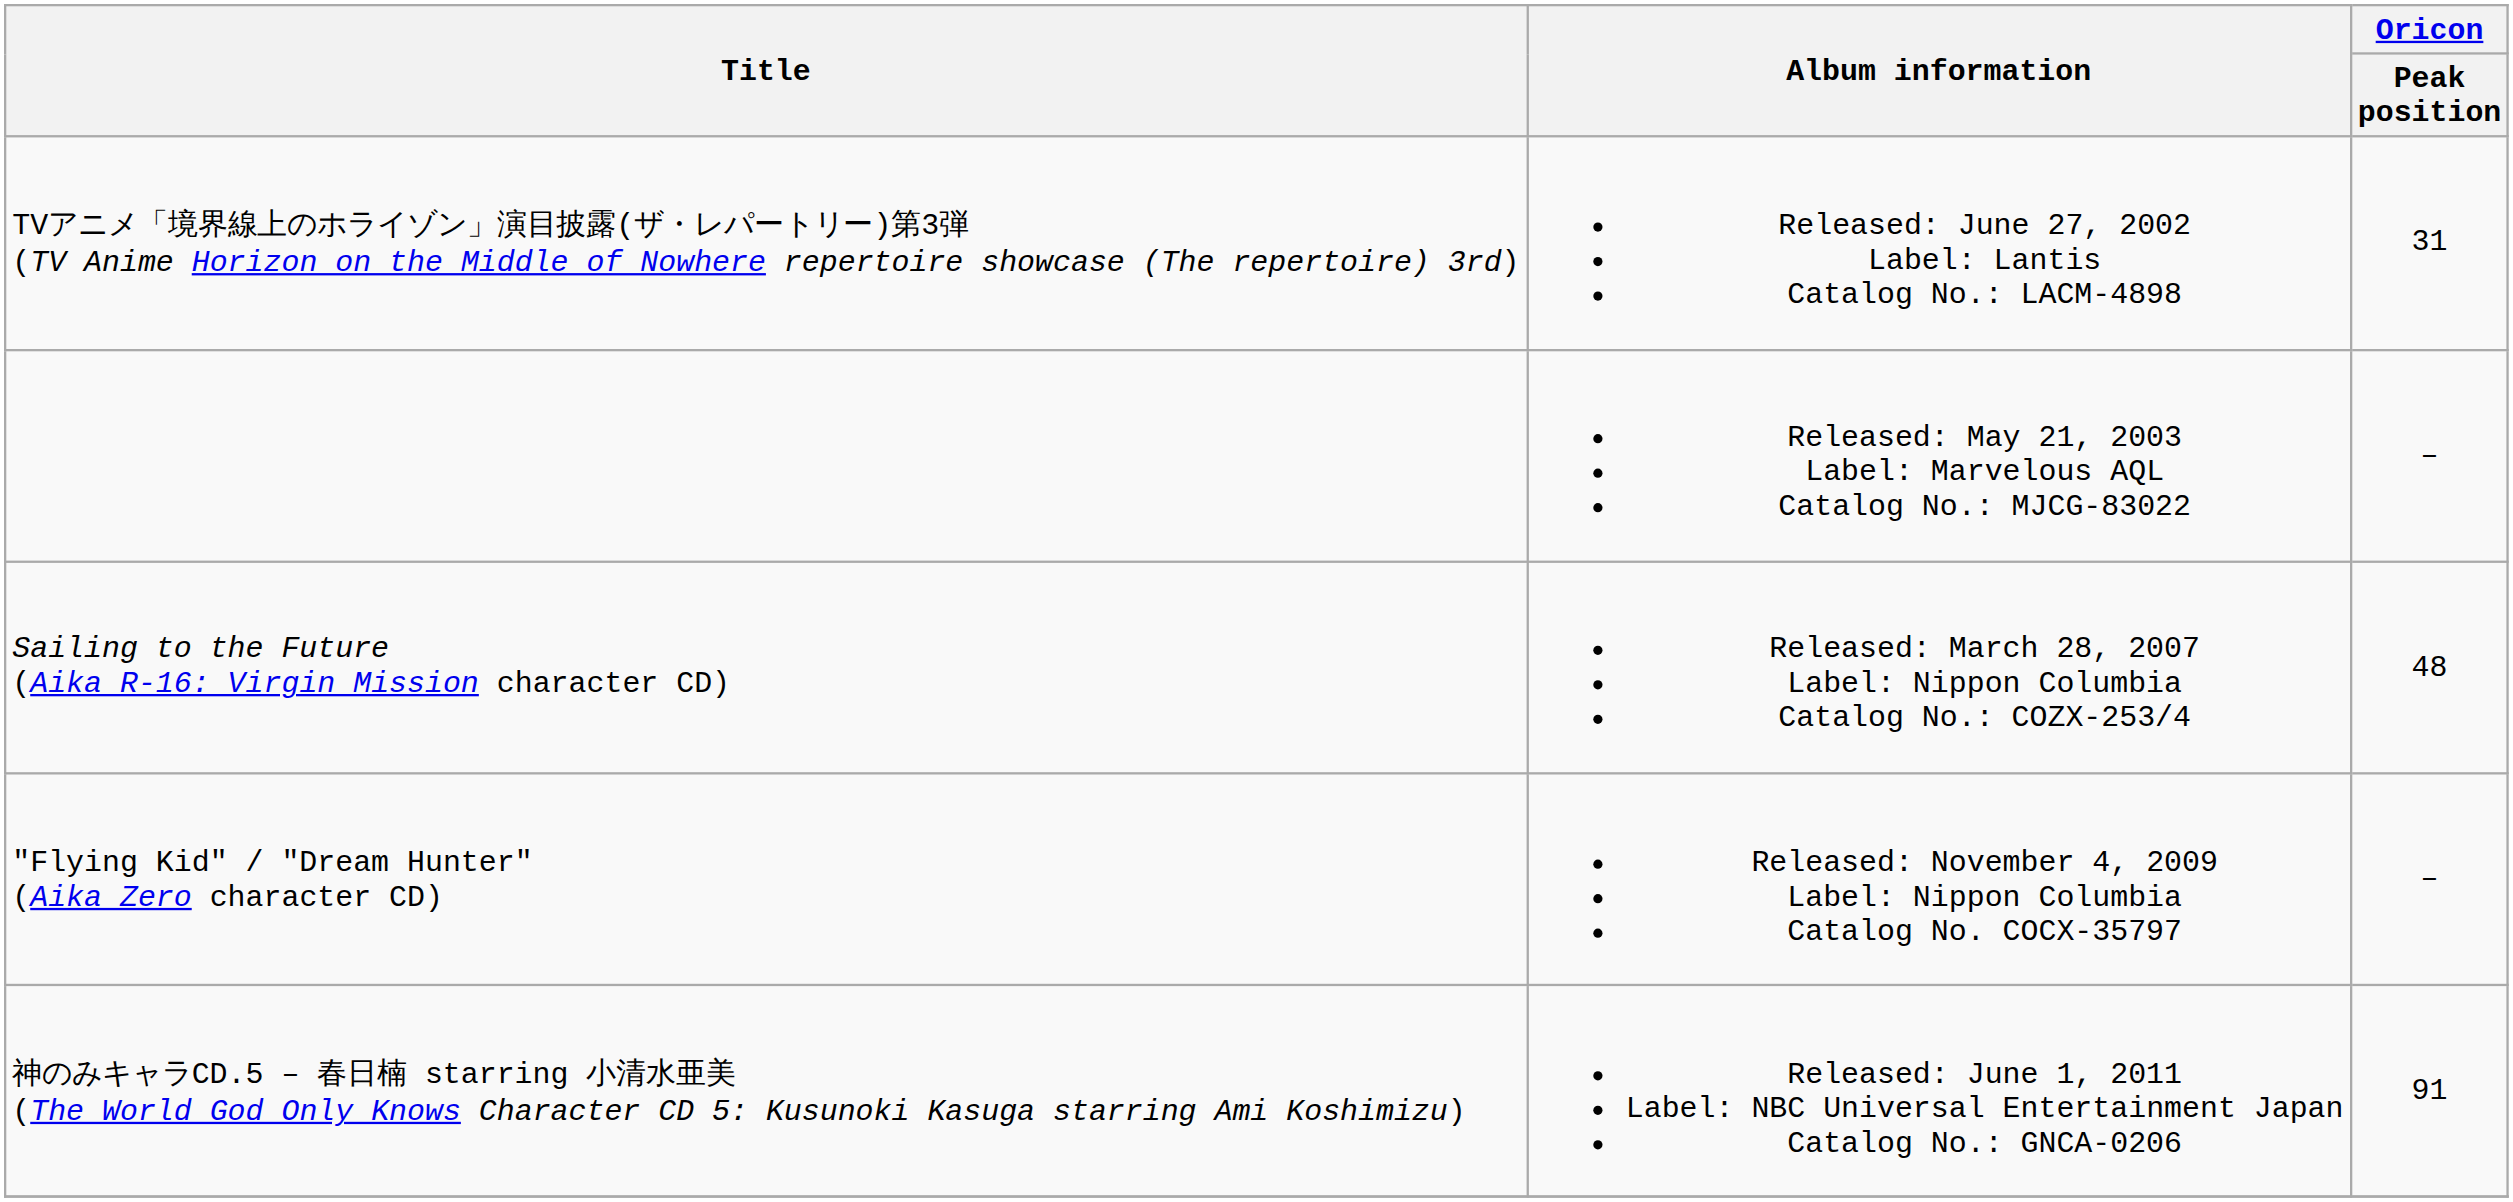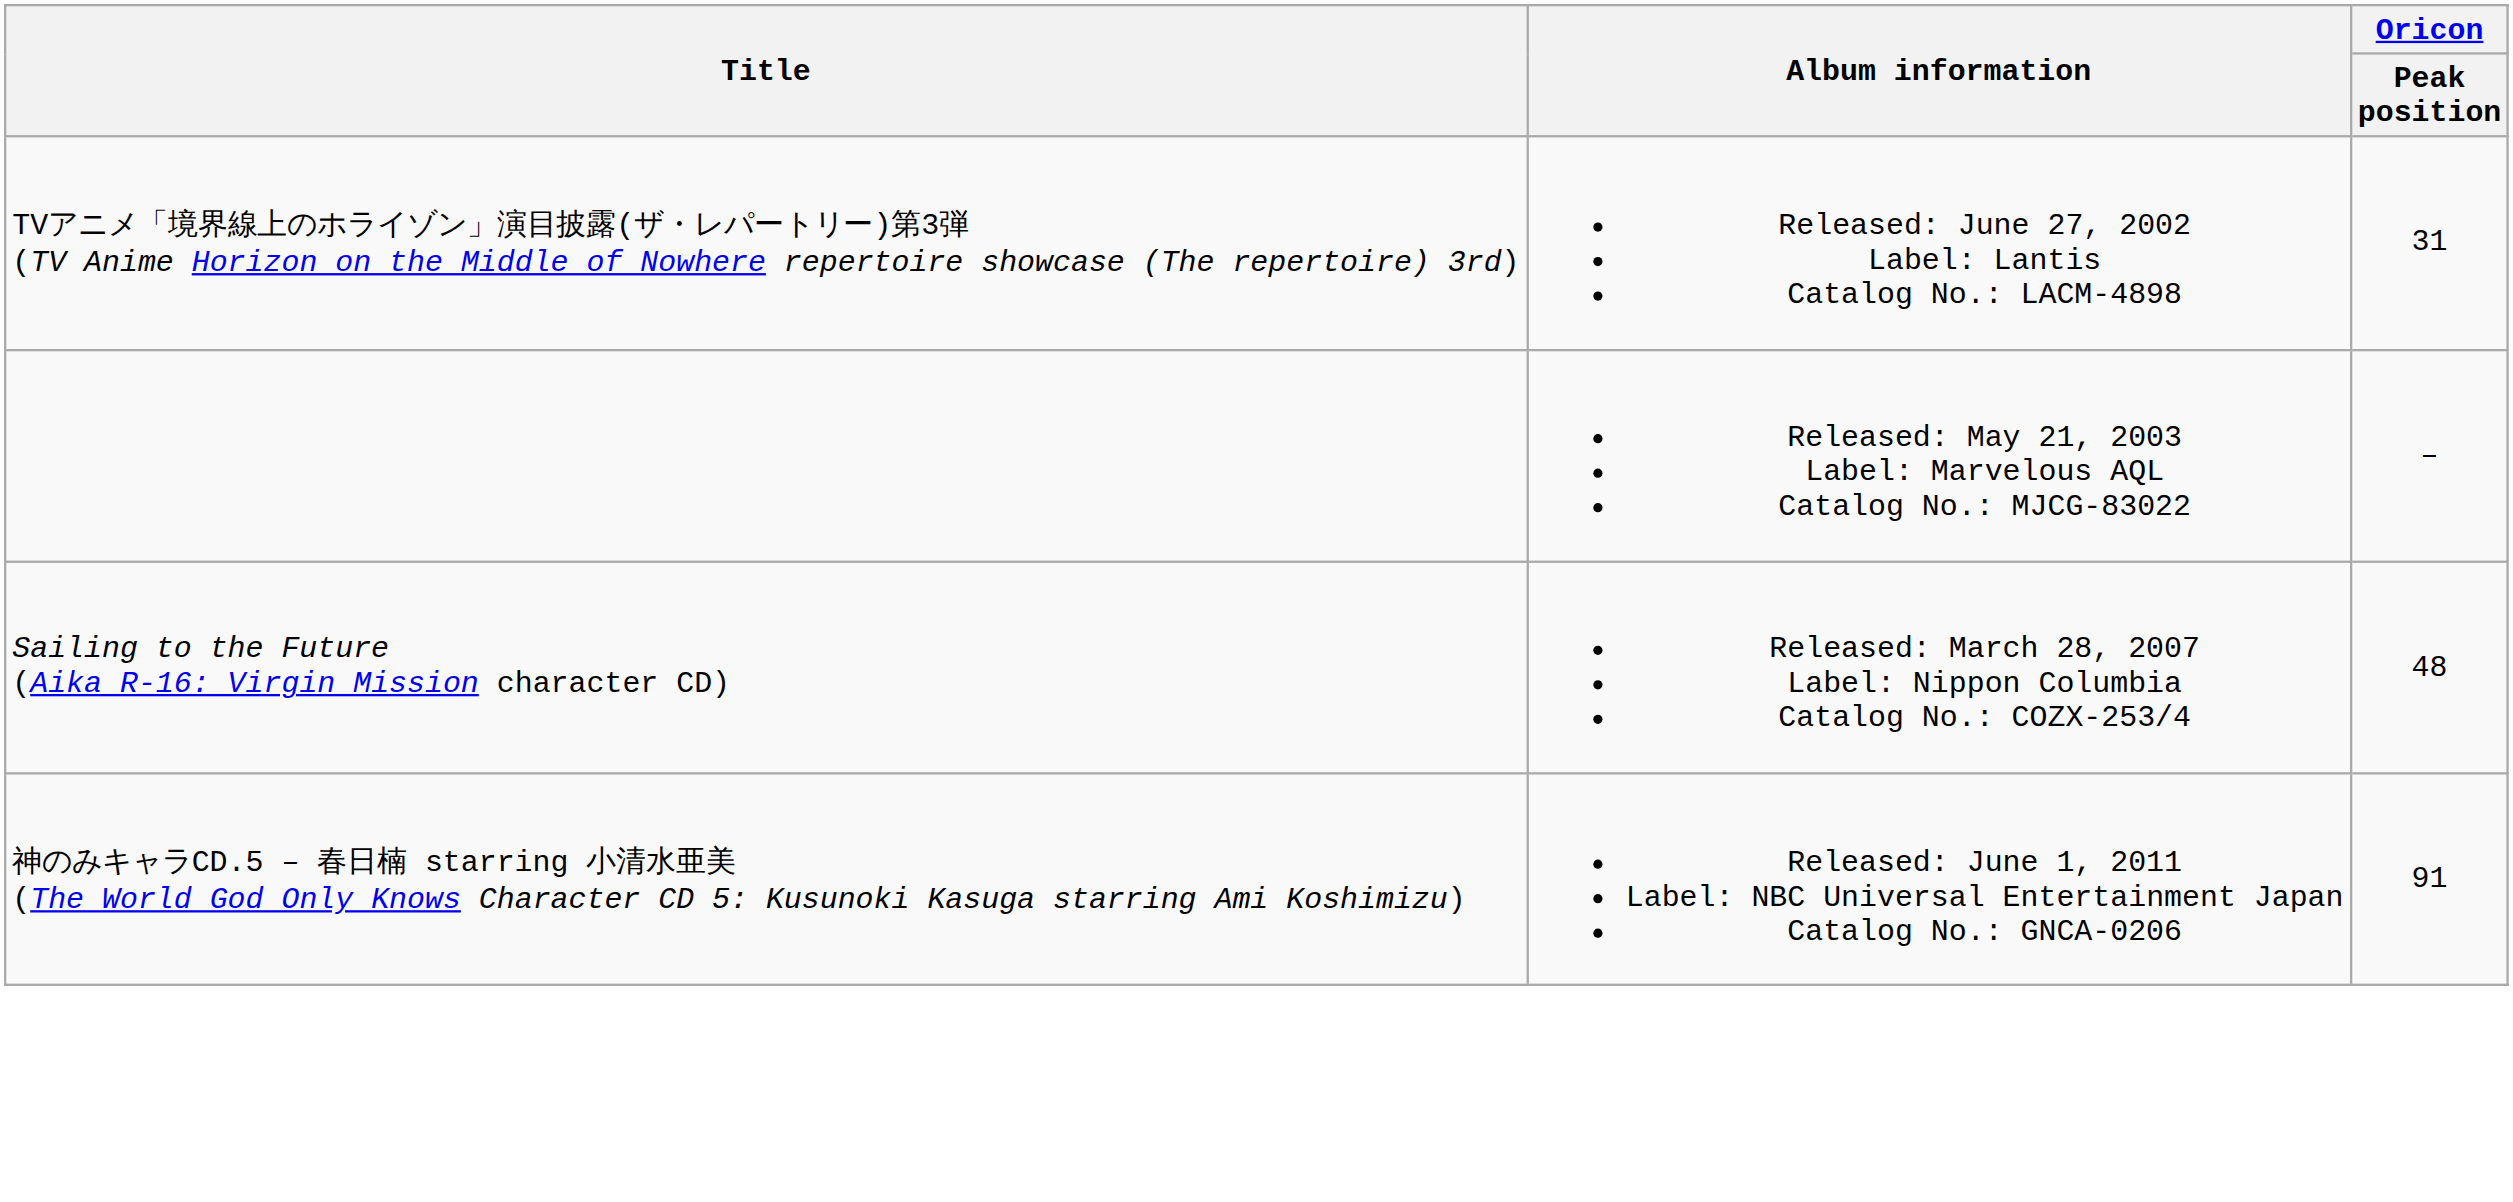- row: "Flying Kid" / "Dream Hunter" (Aika Zero character CD) | Released: November 4, 2009 Label: Nippon Columbia Catalog No. COCX-35797 | –
